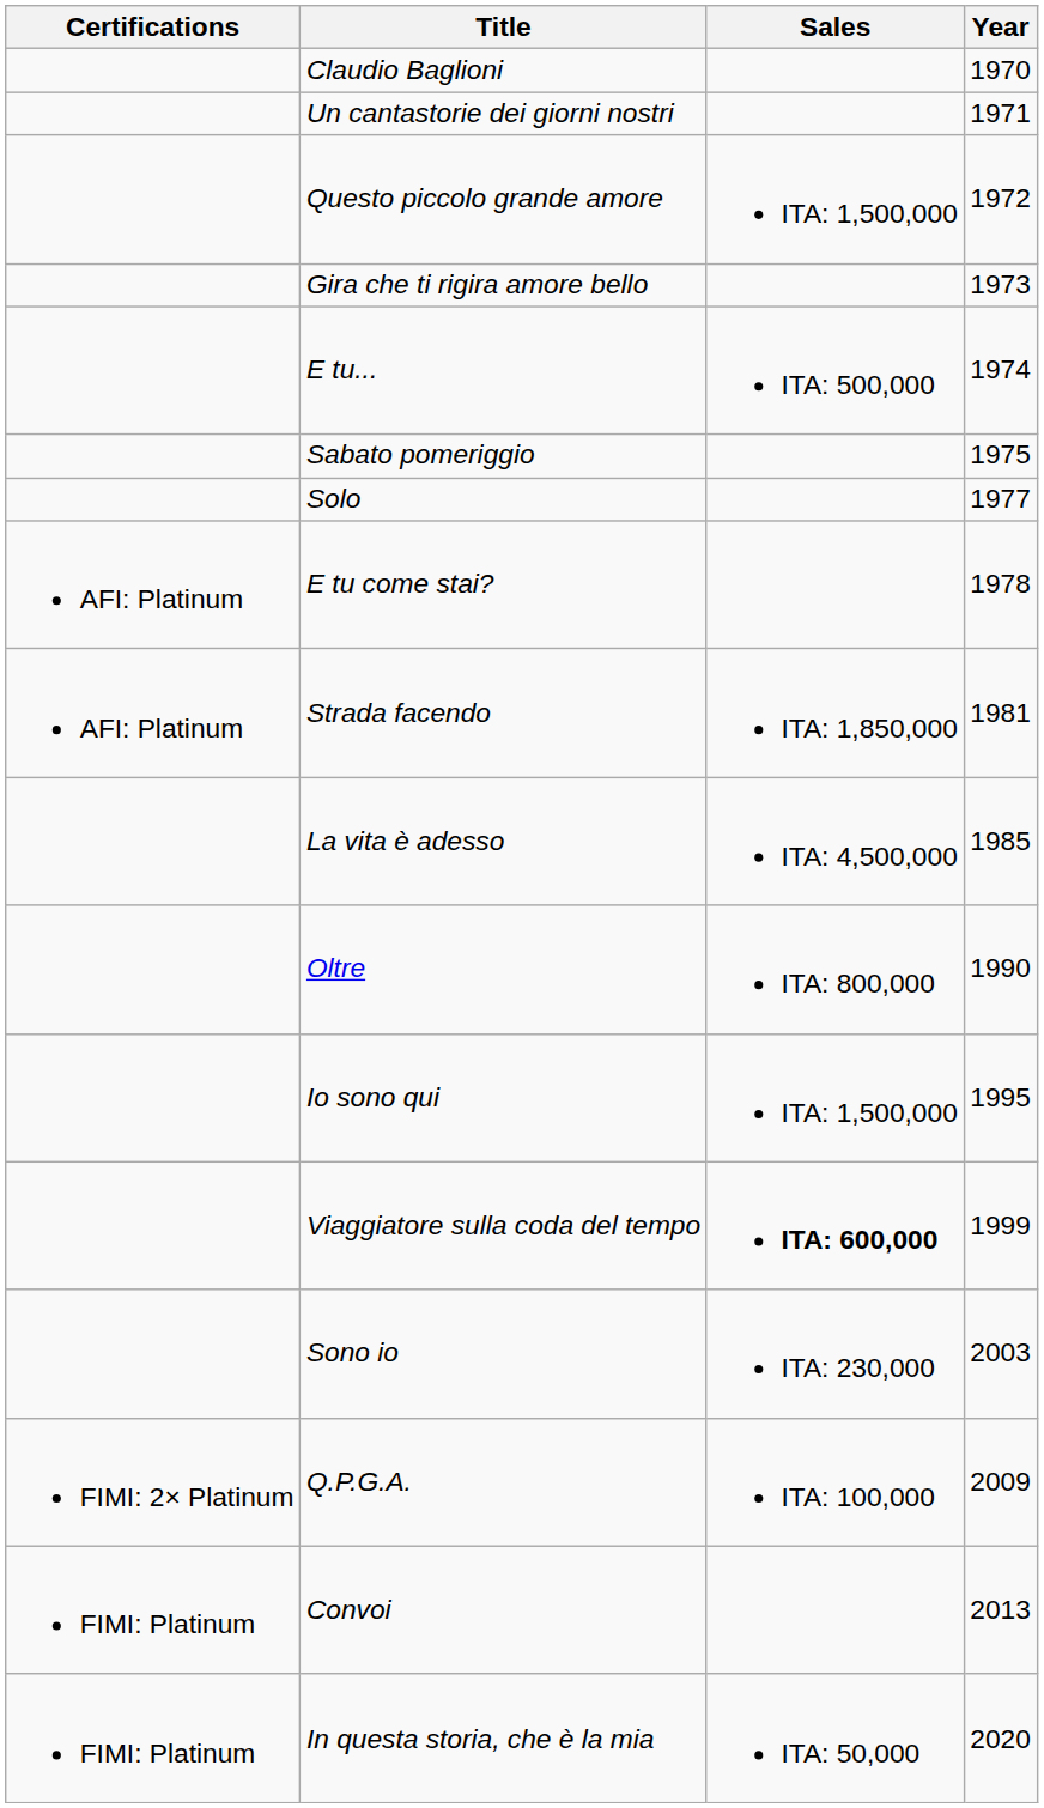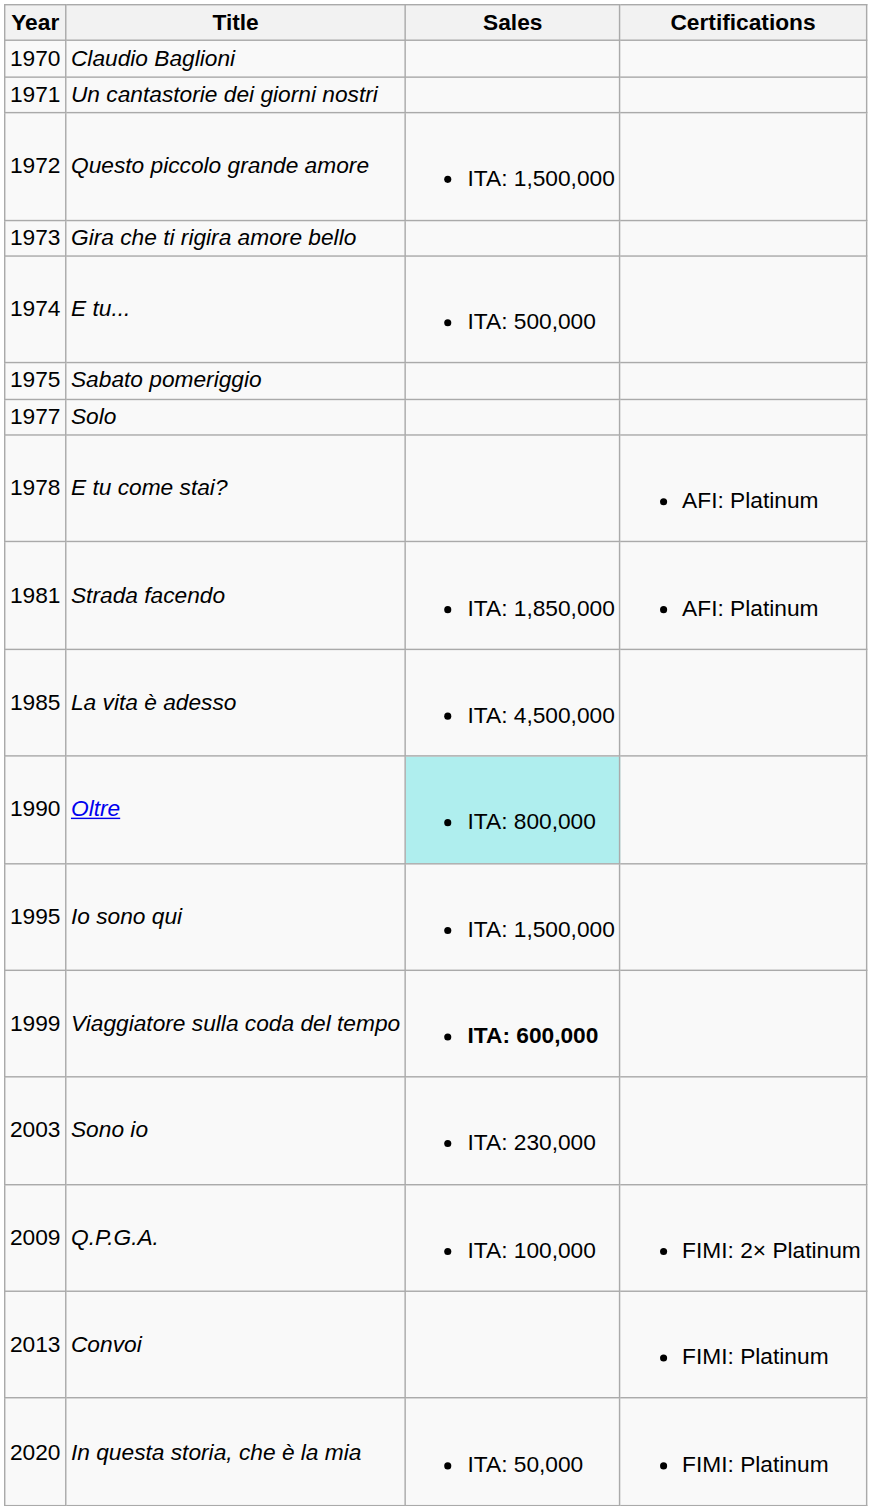columns swapped: Year <-> Certifications
Oltre | Sales: no background -> paleturquoise background
